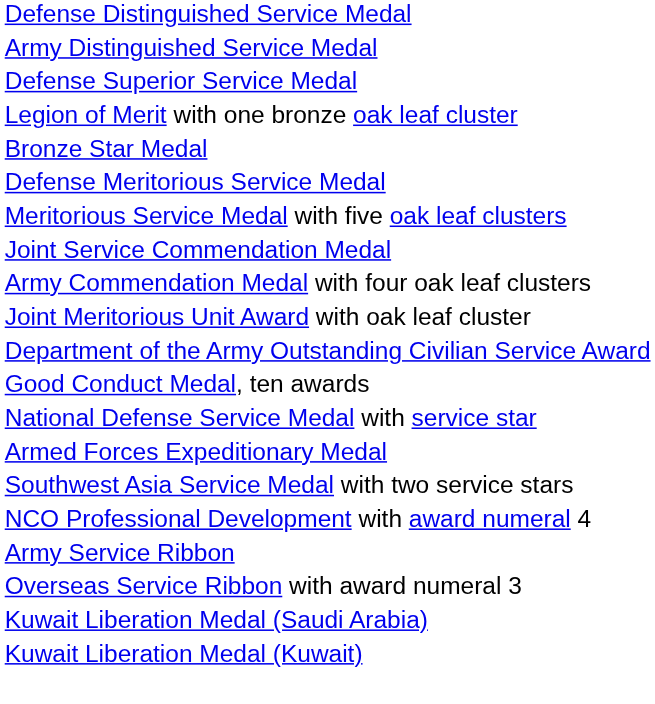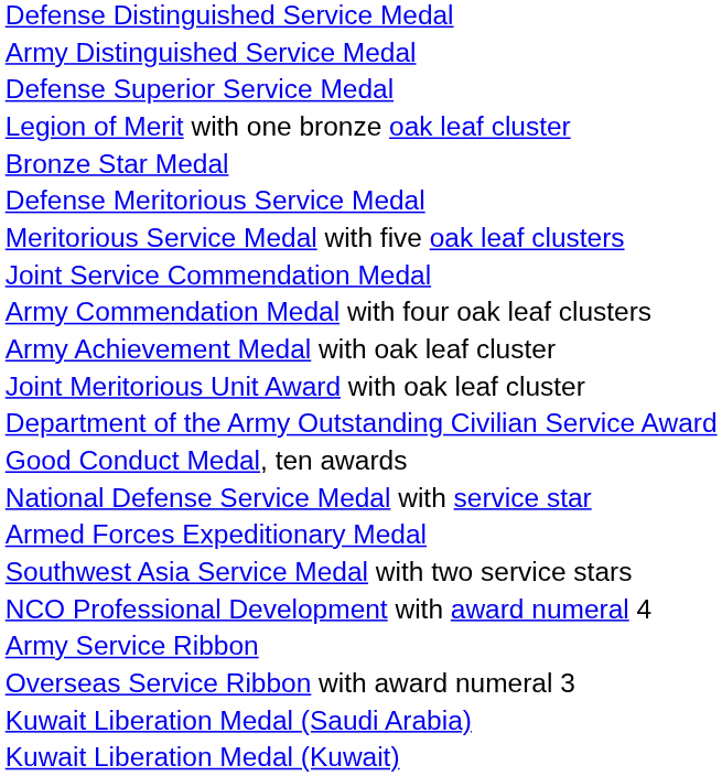+ row: Army Achievement Medal with oak leaf cluster
